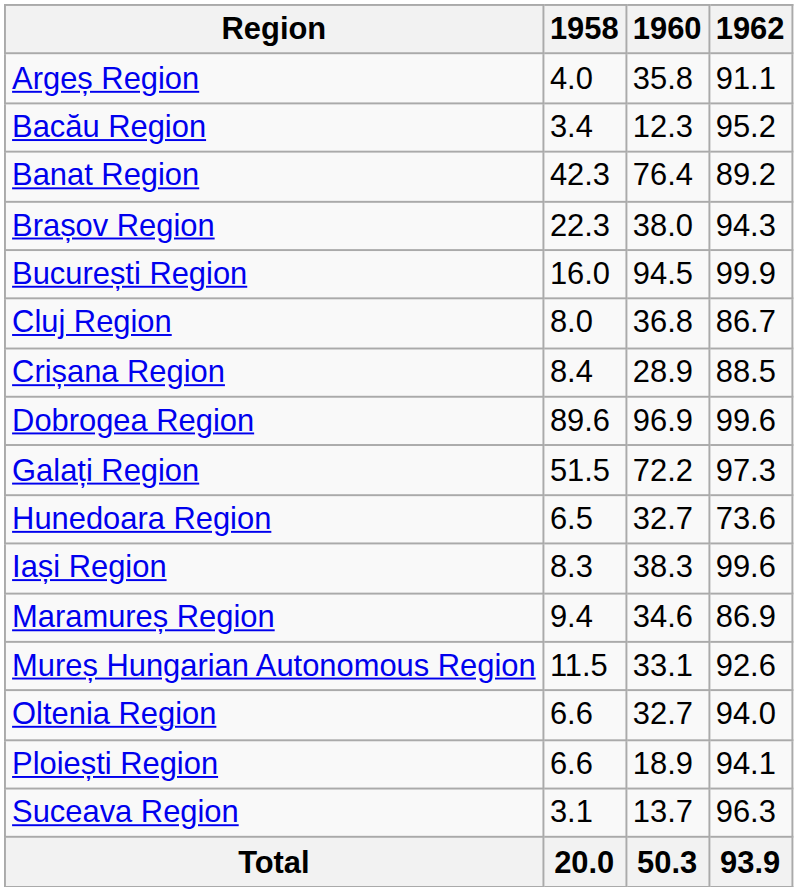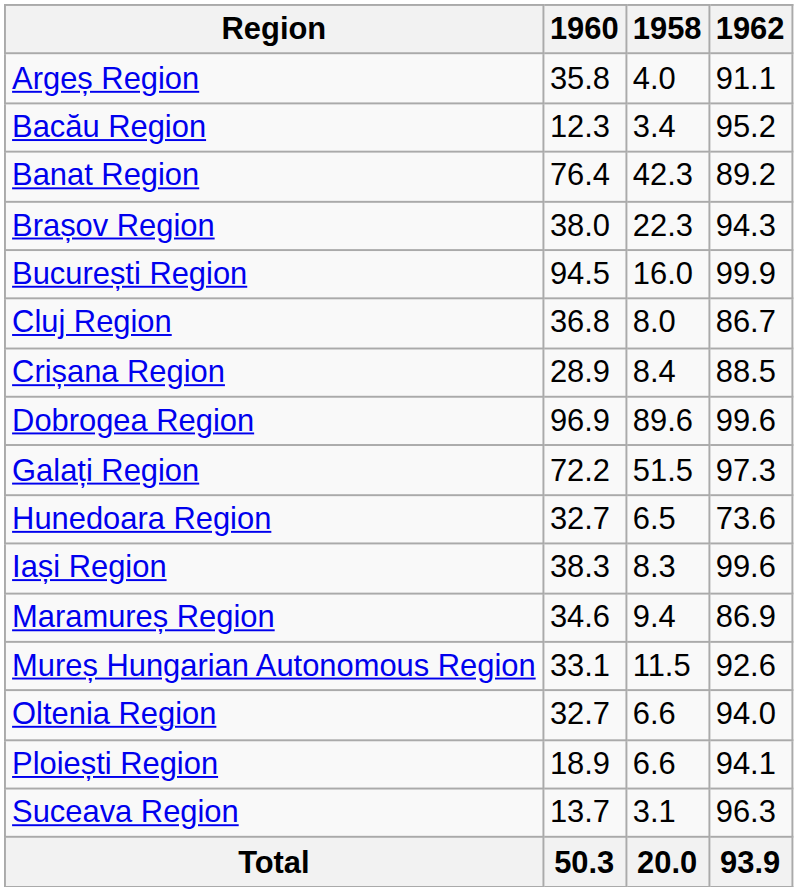columns swapped: 1958 <-> 1960
